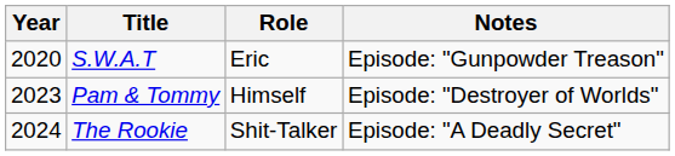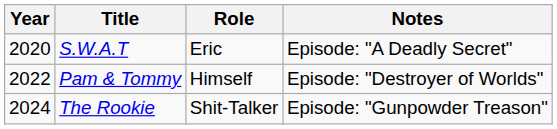S.W.A.T | Notes: Episode: "Gunpowder Treason" -> Episode: "A Deadly Secret"
Pam & Tommy | Year: 2023 -> 2022
The Rookie | Notes: Episode: "A Deadly Secret" -> Episode: "Gunpowder Treason"
